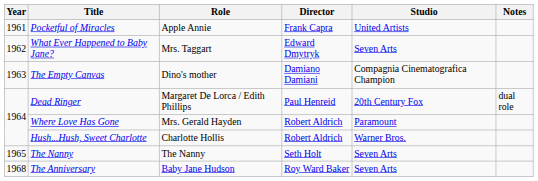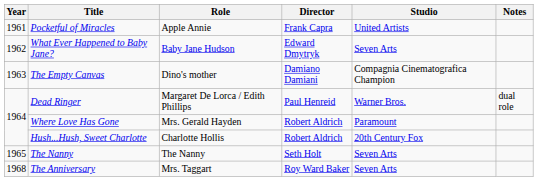What Ever Happened to Baby Jane? | Role: Mrs. Taggart -> Baby Jane Hudson
Dead Ringer | Studio: 20th Century Fox -> Warner Bros.
Hush...Hush, Sweet Charlotte | Studio: Warner Bros. -> 20th Century Fox
The Anniversary | Role: Baby Jane Hudson -> Mrs. Taggart
